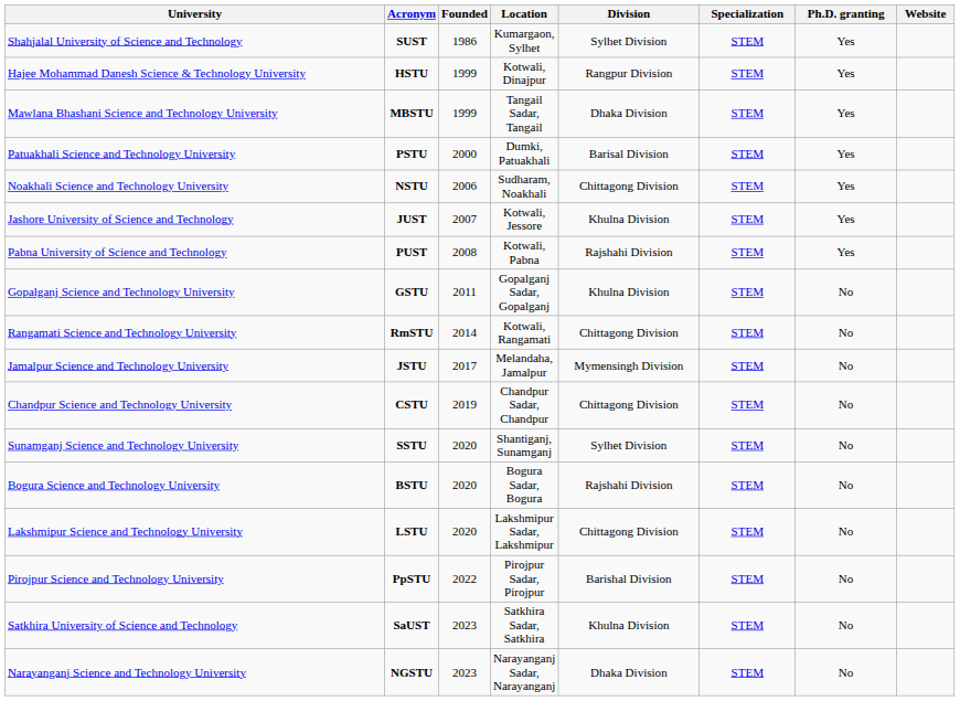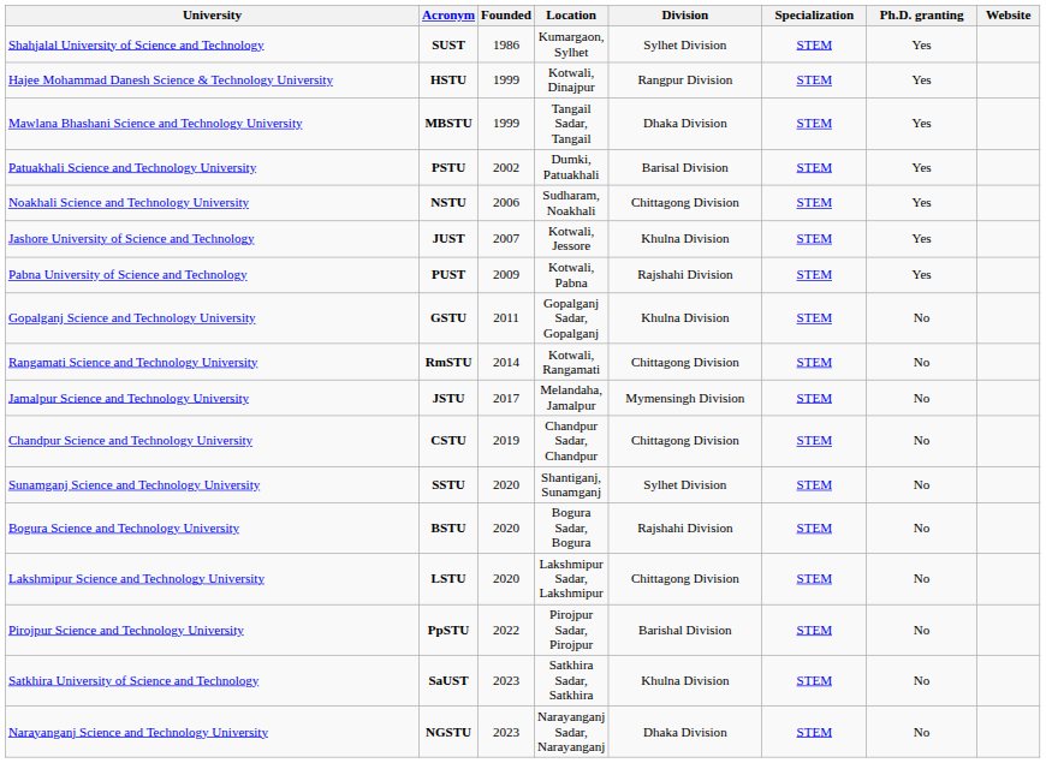Patuakhali Science and Technology University | Founded: 2000 -> 2002
Pabna University of Science and Technology | Founded: 2008 -> 2009
